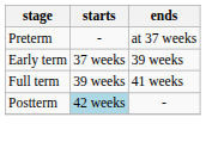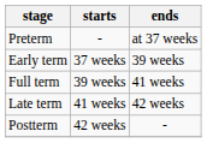+ row: Late term | 41 weeks | 42 weeks
Postterm | starts: lightblue background -> no background
